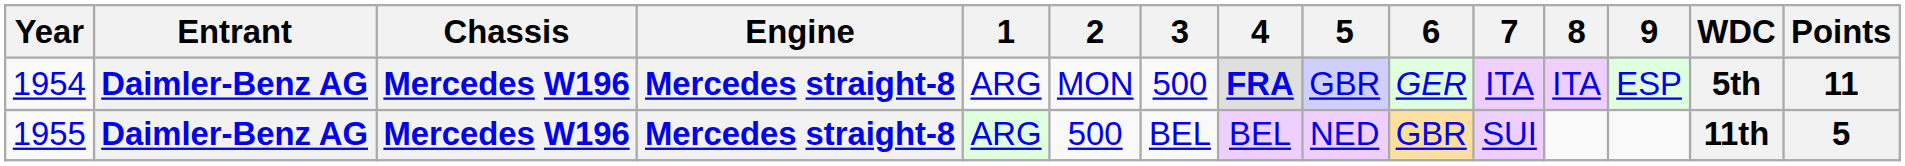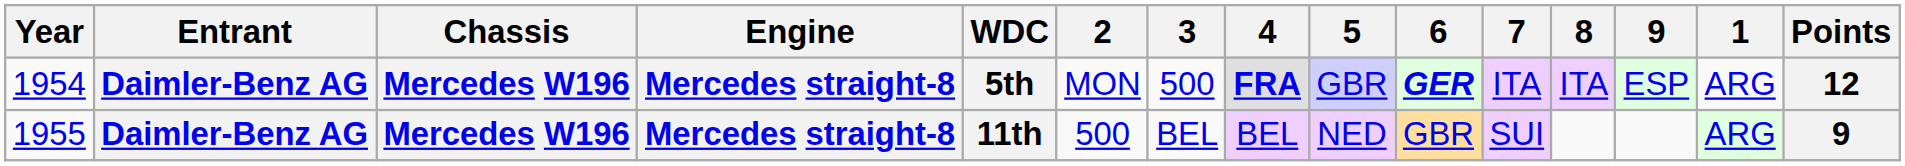columns swapped: 1 <-> WDC
1954 | 6: normal -> bold
1954 | Points: 11 -> 12
1955 | Points: 5 -> 9
